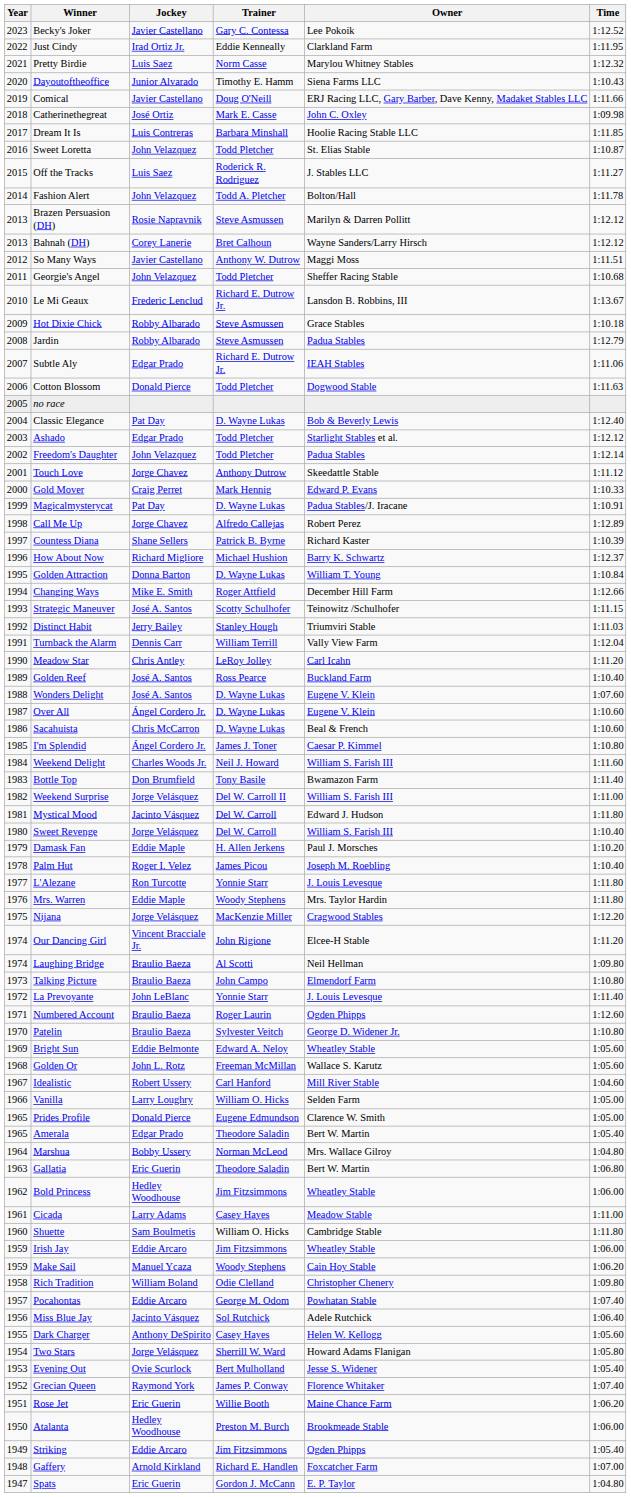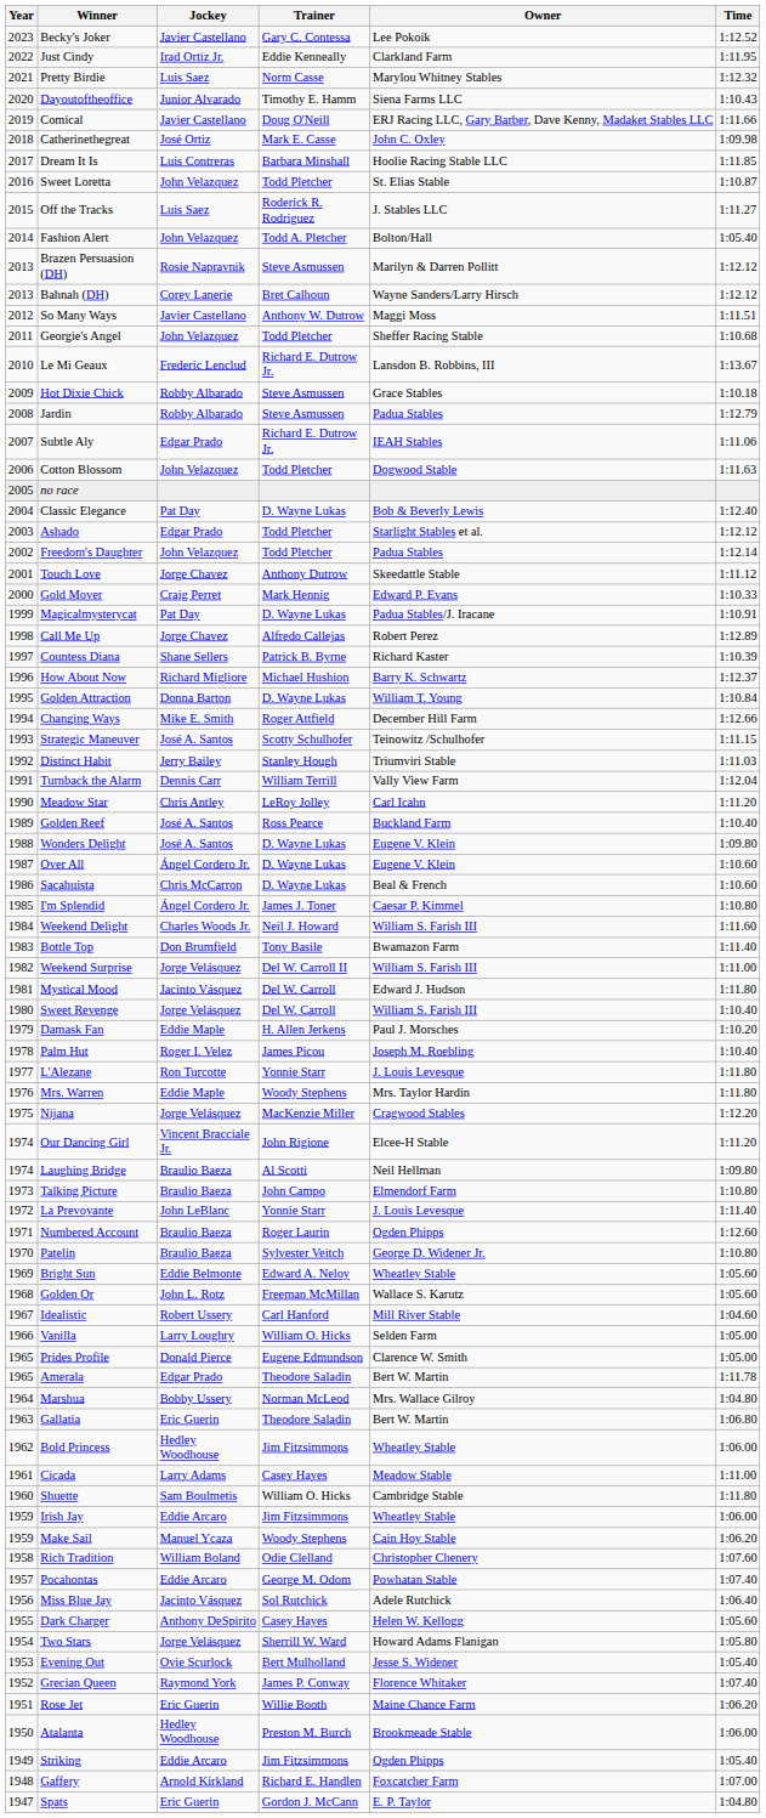Fashion Alert | Time: 1:11.78 -> 1:05.40
Cotton Blossom | Jockey: Donald Pierce -> John Velazquez
Wonders Delight | Time: 1:07.60 -> 1:09.80
Amerala | Time: 1:05.40 -> 1:11.78
Rich Tradition | Time: 1:09.80 -> 1:07.60
